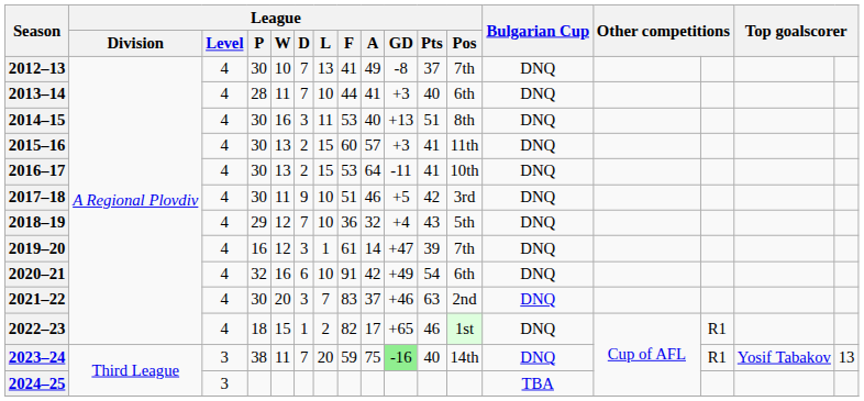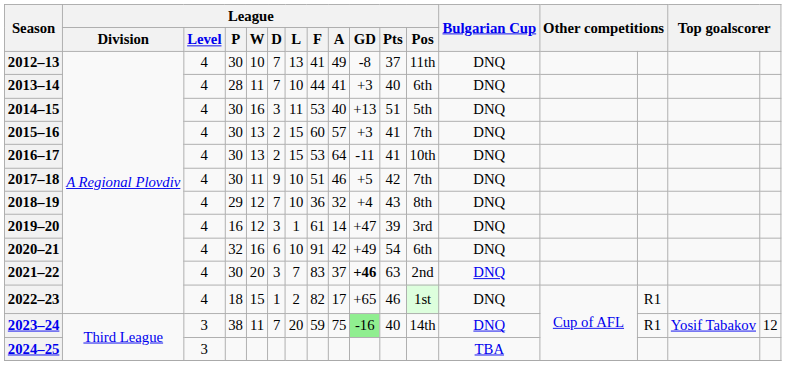2012–13 | League / Pos: 7th -> 11th
2014–15 | League / Pos: 8th -> 5th
2015–16 | League / Pos: 11th -> 7th
2017–18 | League / Pos: 3rd -> 7th
2018–19 | League / Pos: 5th -> 8th
2019–20 | League / Pos: 7th -> 3rd
2021–22 | League / GD: normal -> bold
2023–24 | column 17: 13 -> 12
